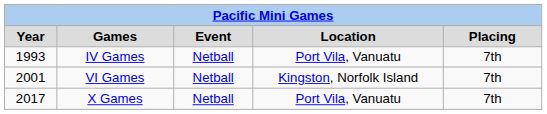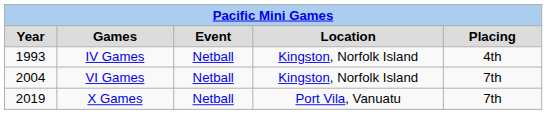IV Games | Location: Port Vila, Vanuatu -> Kingston, Norfolk Island
IV Games | Placing: 7th -> 4th
VI Games | Year: 2001 -> 2004
X Games | Year: 2017 -> 2019
